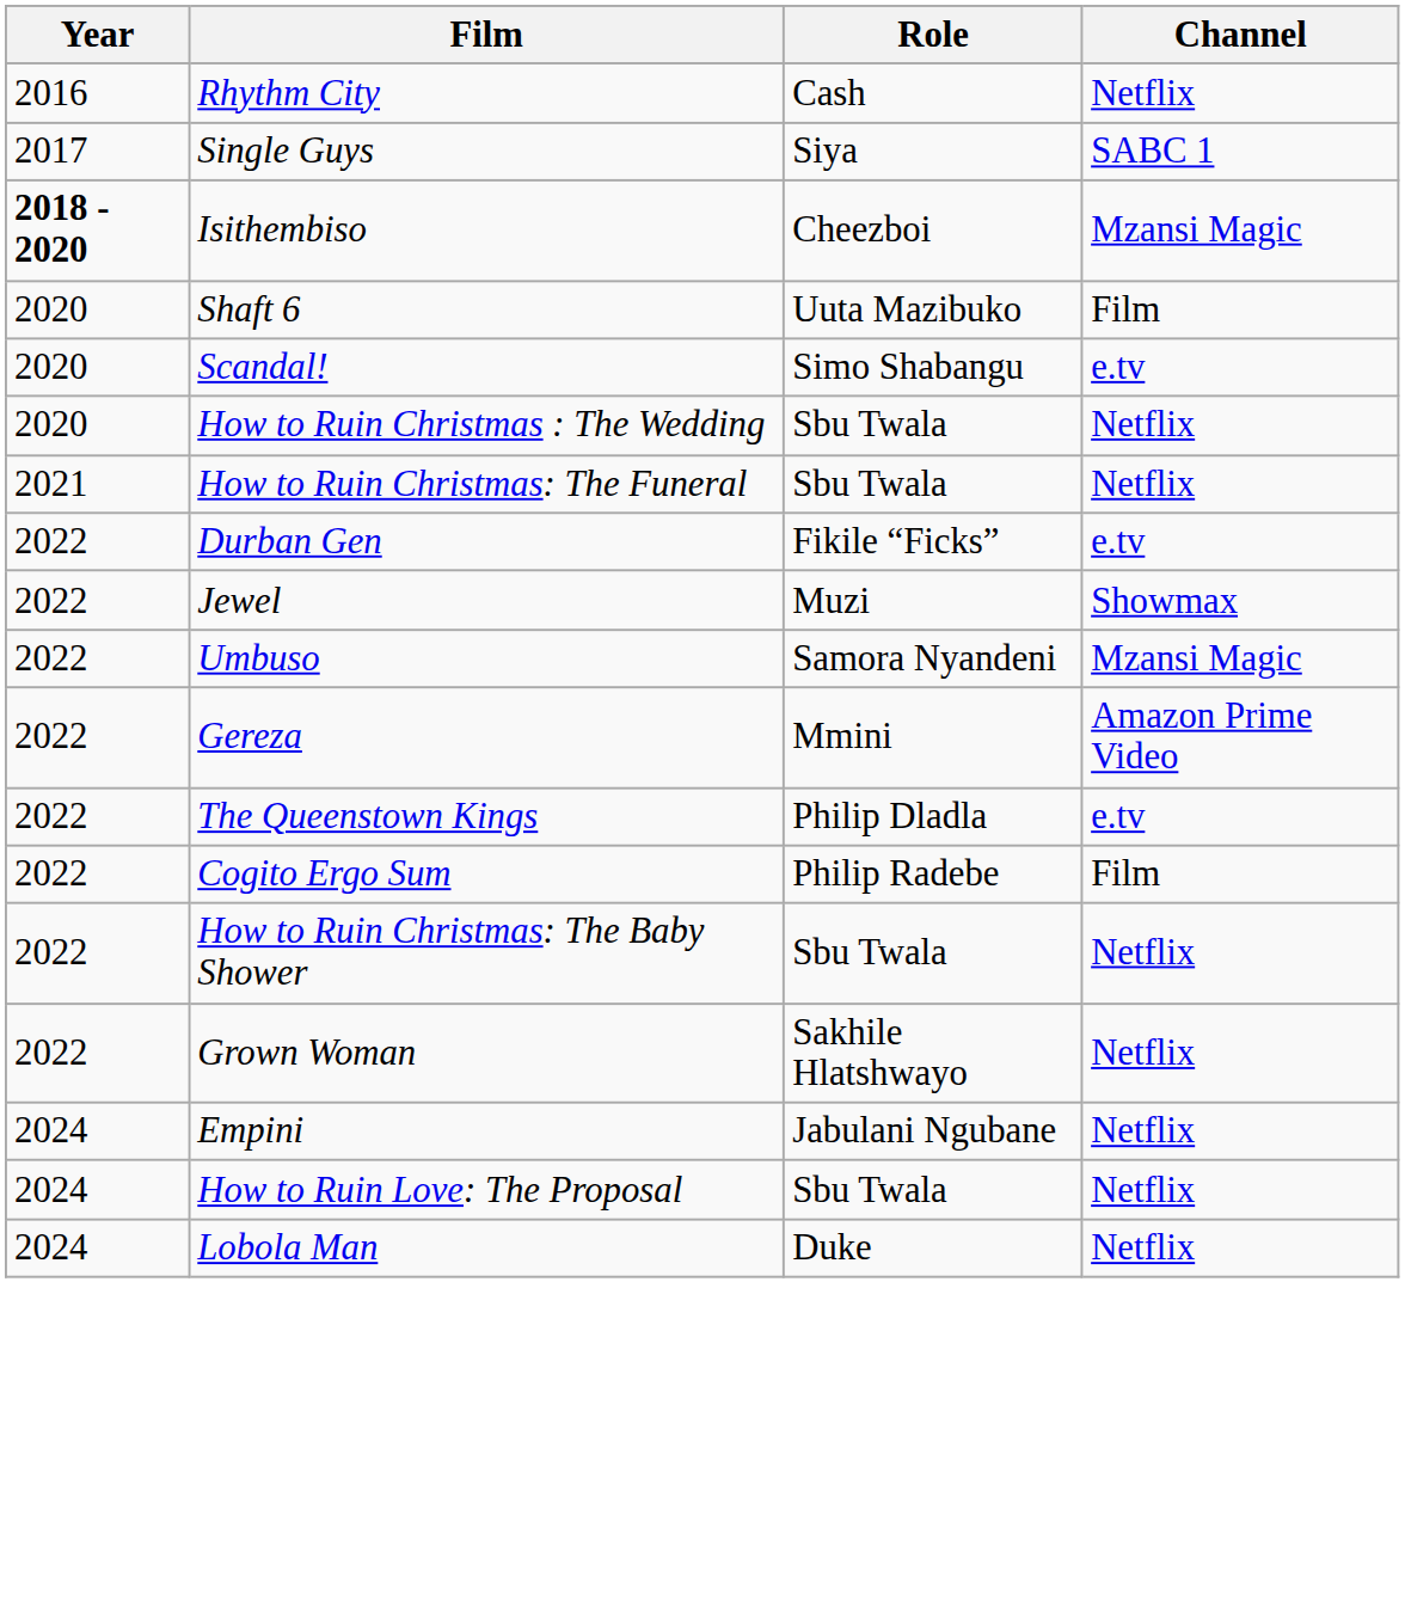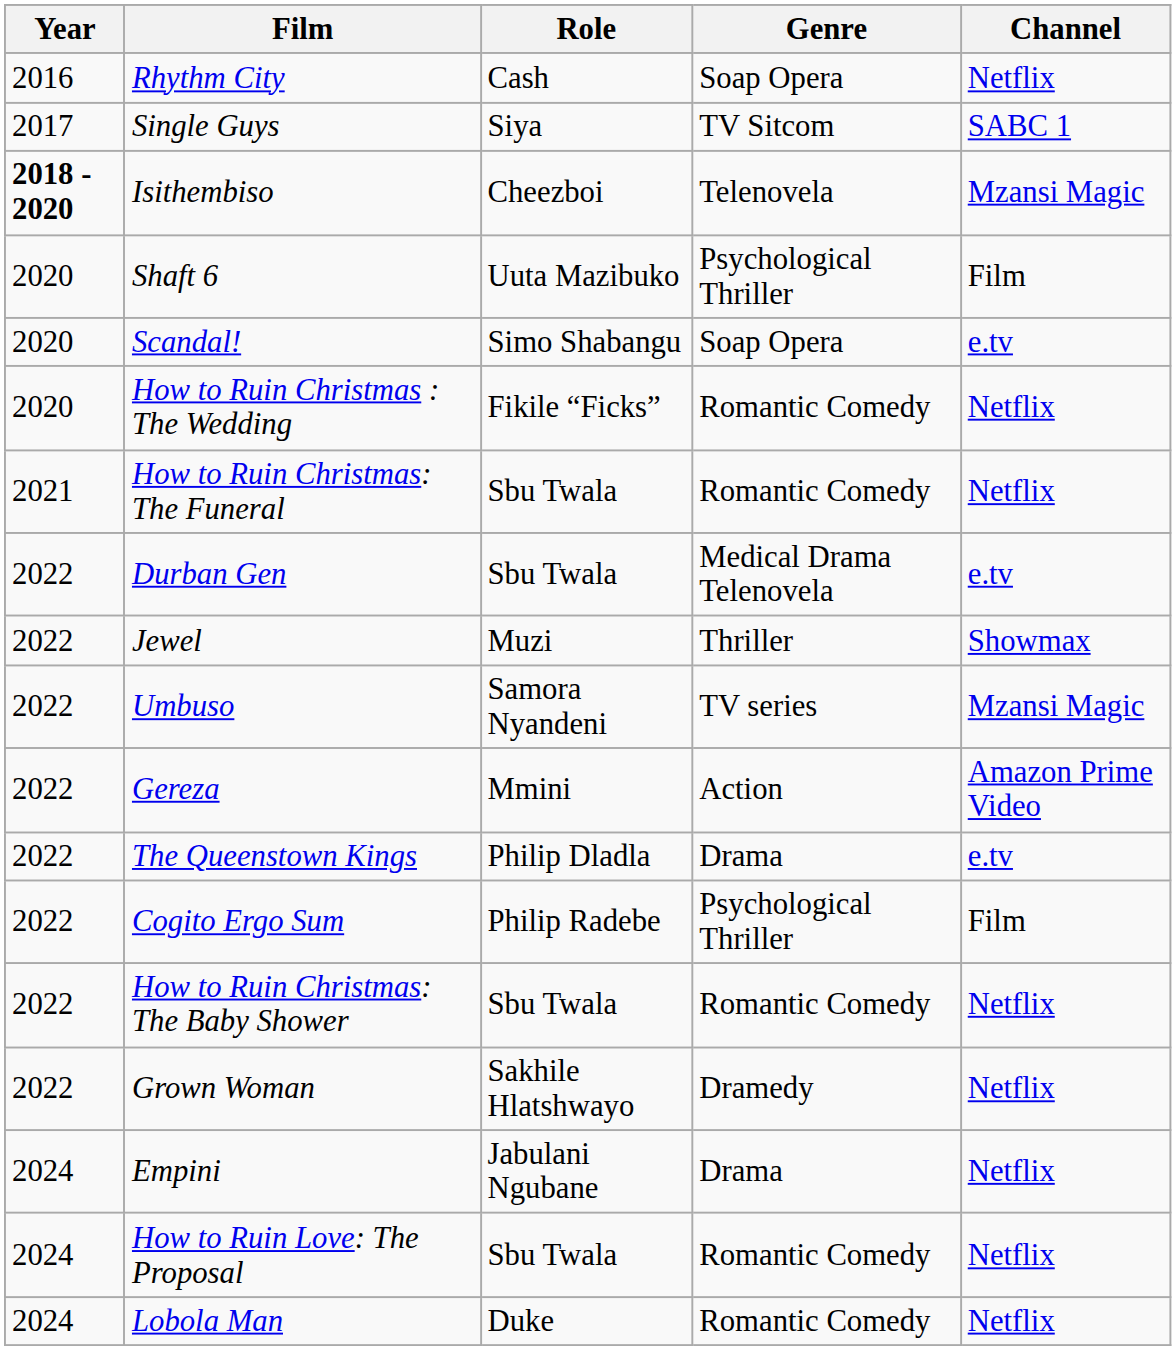+ column: Genre | Soap Opera | TV Sitcom | Telenovela | Psychological Thriller | Soap Opera | Romantic Comedy | Romantic Comedy | Medical Drama Telenovela | Thriller | TV series | Action | Drama | Psychological Thriller | Romantic Comedy | Dramedy | Drama | Romantic Comedy | Romantic Comedy
How to Ruin Christmas : The Wedding | Role: Sbu Twala -> Fikile “Ficks”
Durban Gen | Role: Fikile “Ficks” -> Sbu Twala
